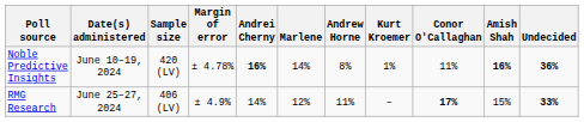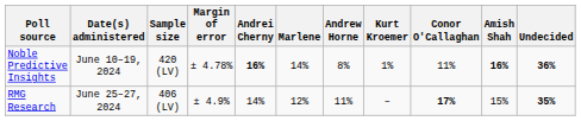RMG Research | Undecided: 33% -> 35%
